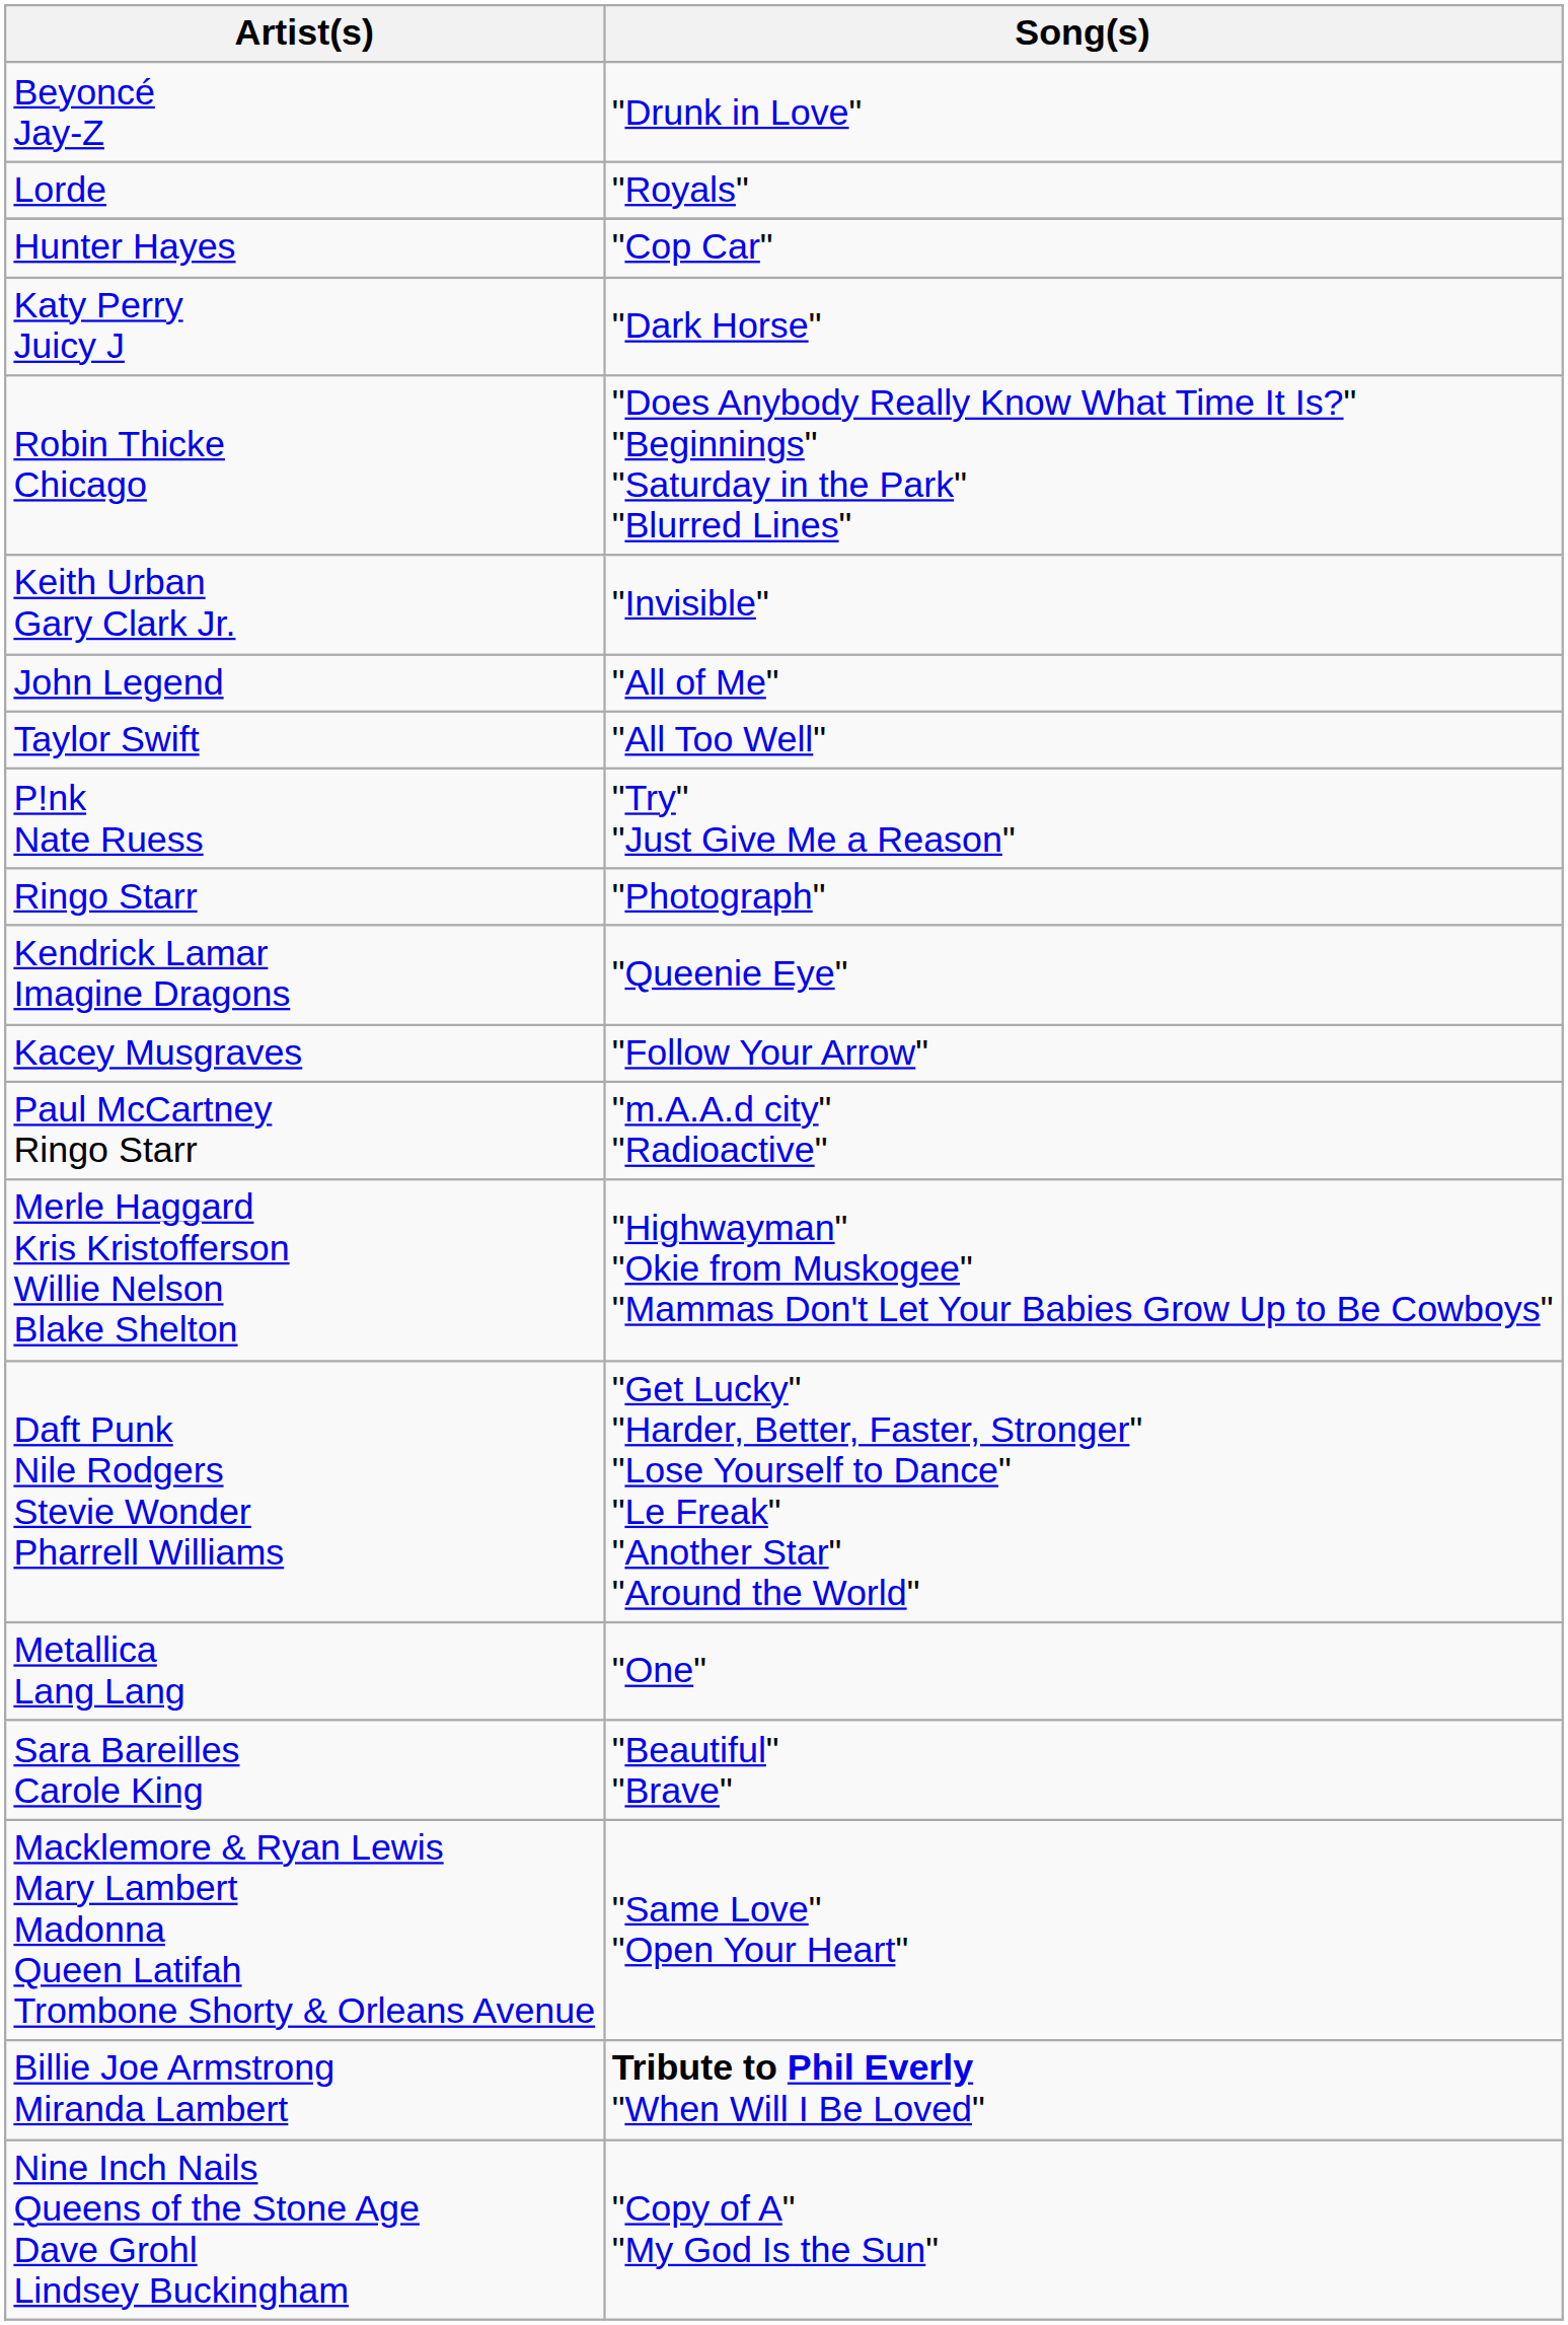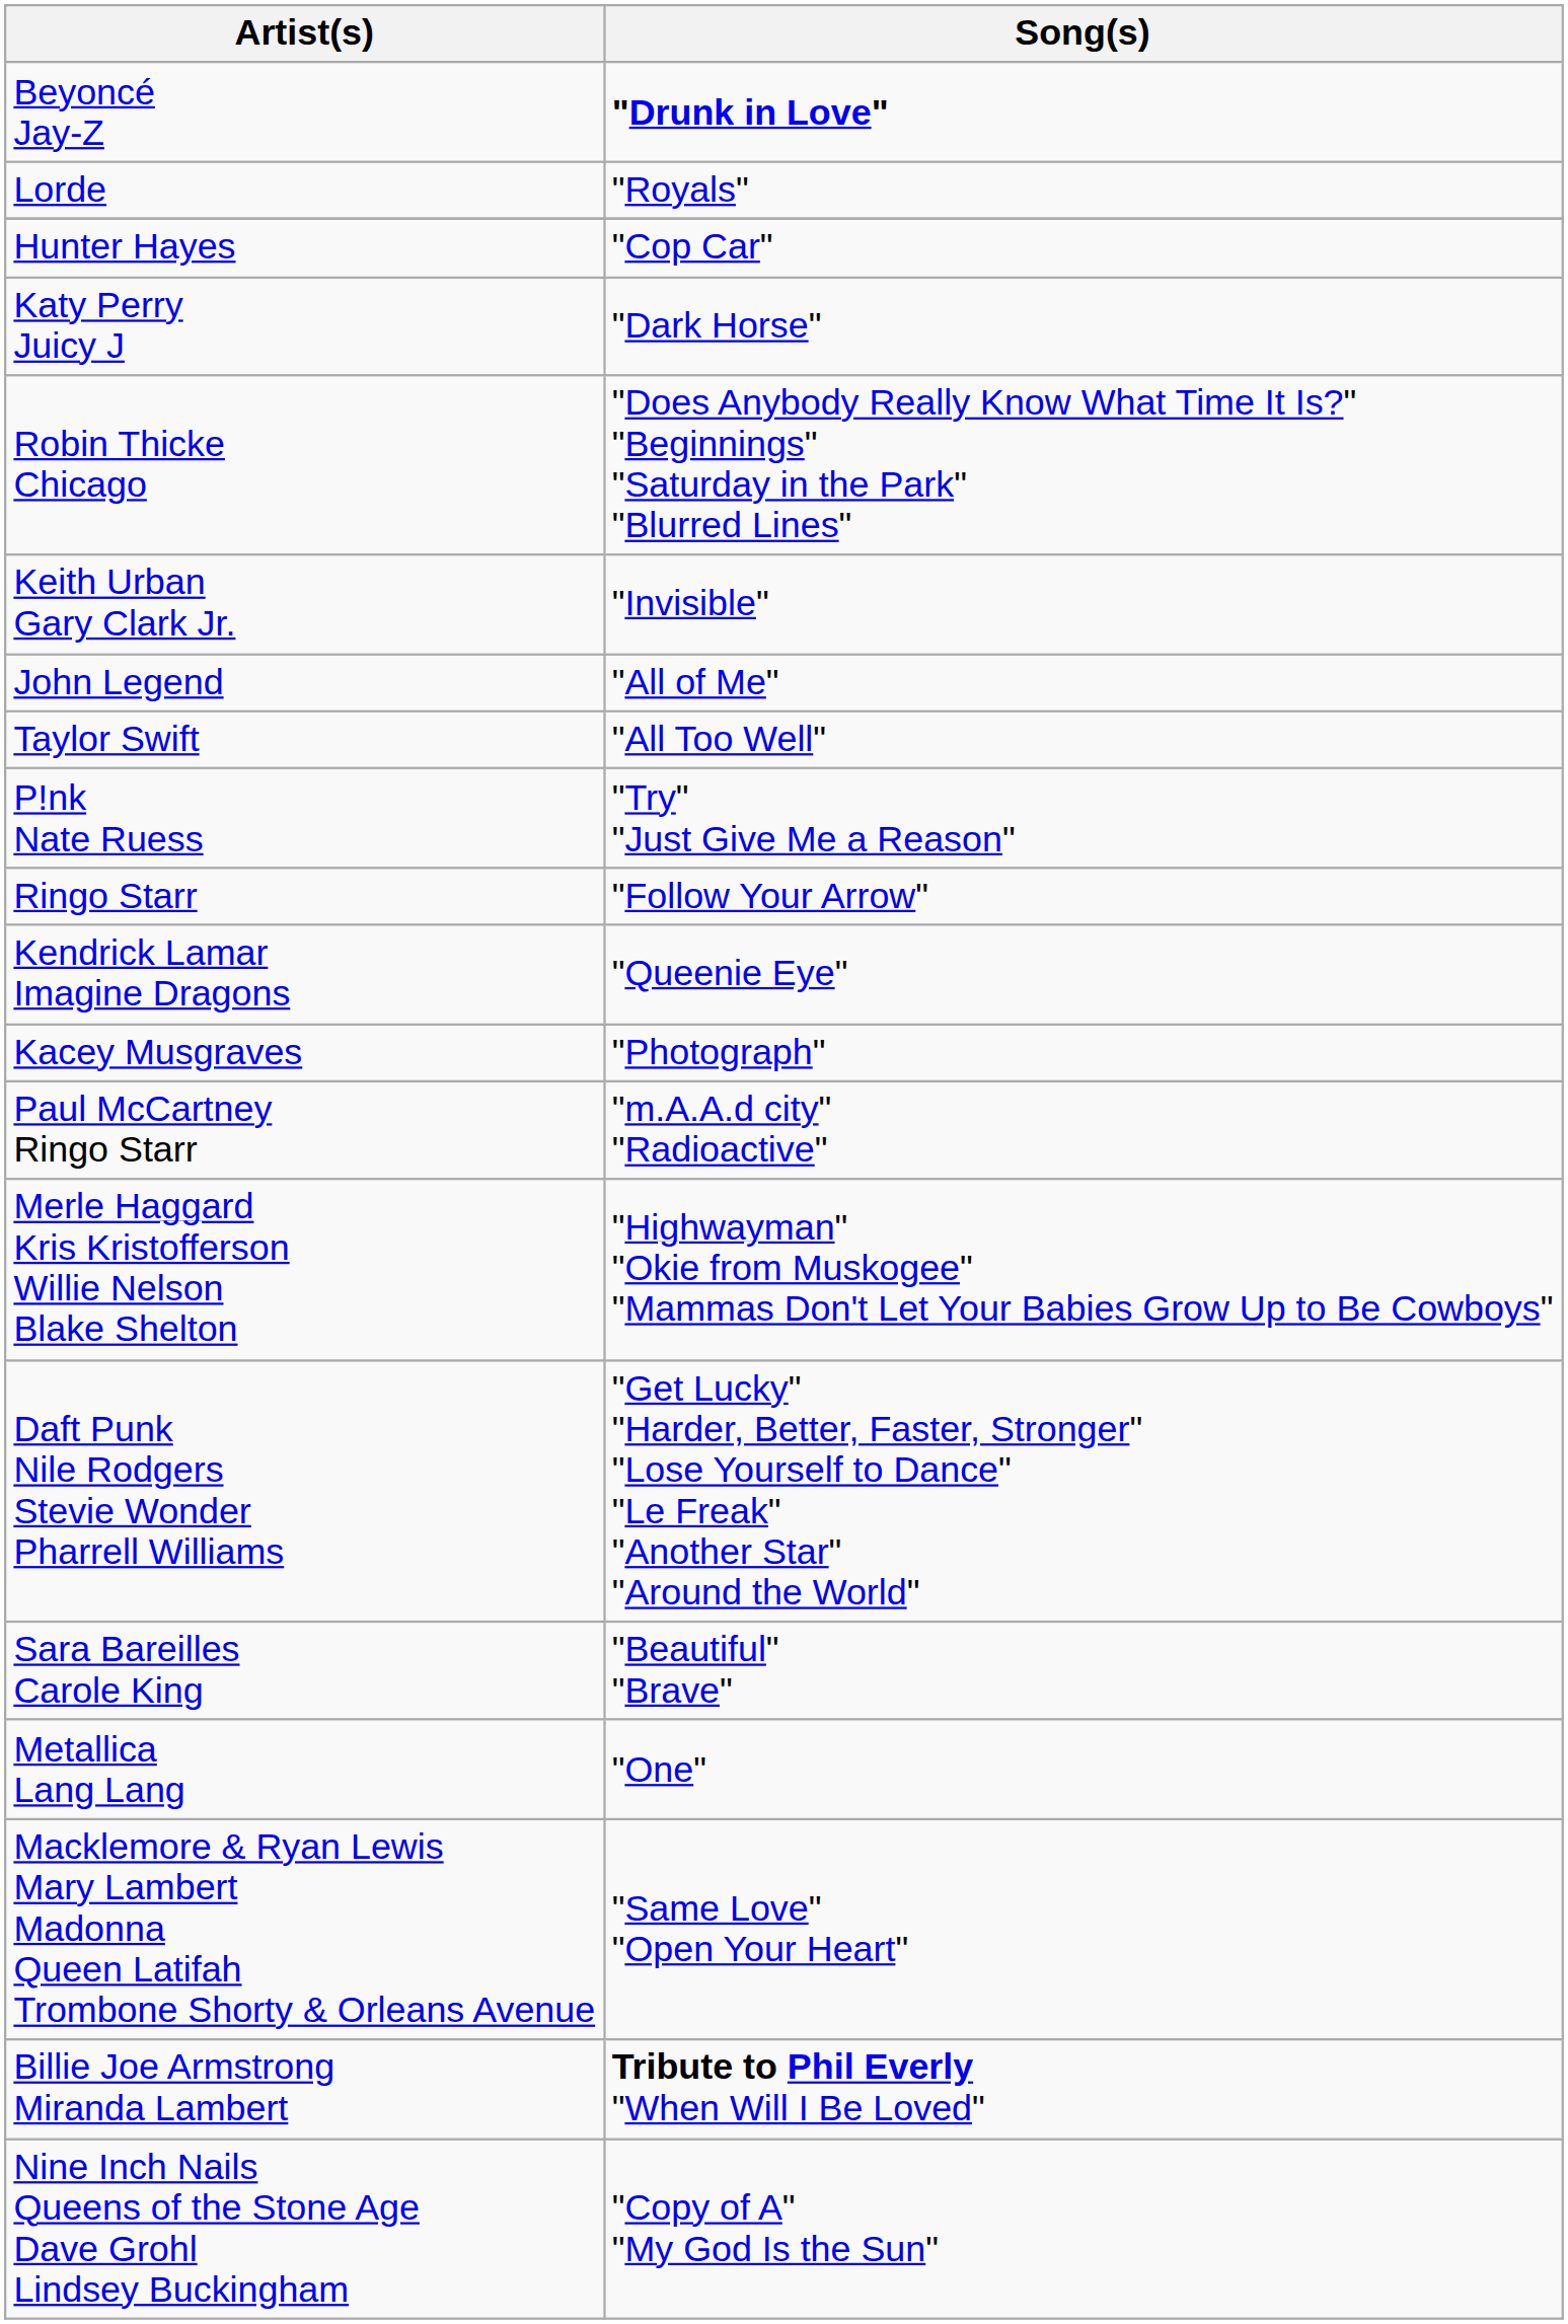Beyoncé Jay-Z | Song(s): normal -> bold
Ringo Starr | Song(s): "Photograph" -> "Follow Your Arrow"
Kacey Musgraves | Song(s): "Follow Your Arrow" -> "Photograph"
rows swapped: Sara Bareilles Carole King <-> Metallica Lang Lang
